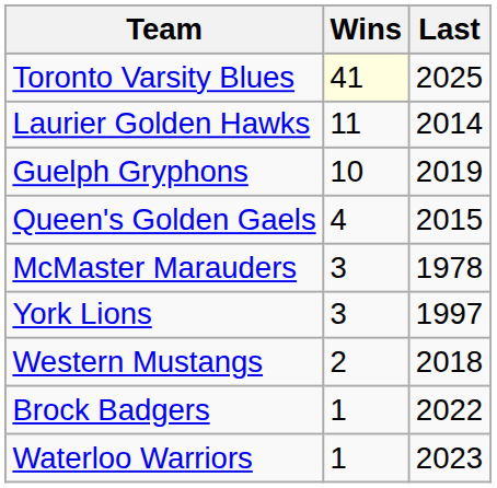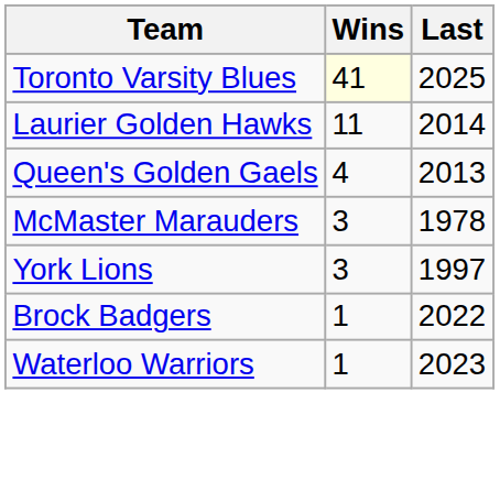- row: Guelph Gryphons | 10 | 2019
Queen's Golden Gaels | Last: 2015 -> 2013
- row: Western Mustangs | 2 | 2018
